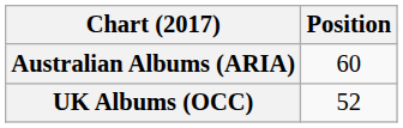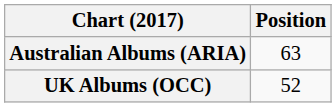Australian Albums (ARIA) | Position: 60 -> 63
